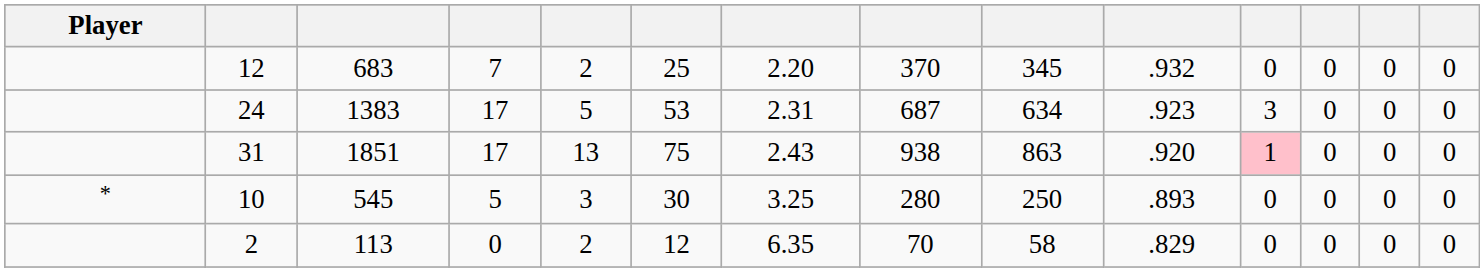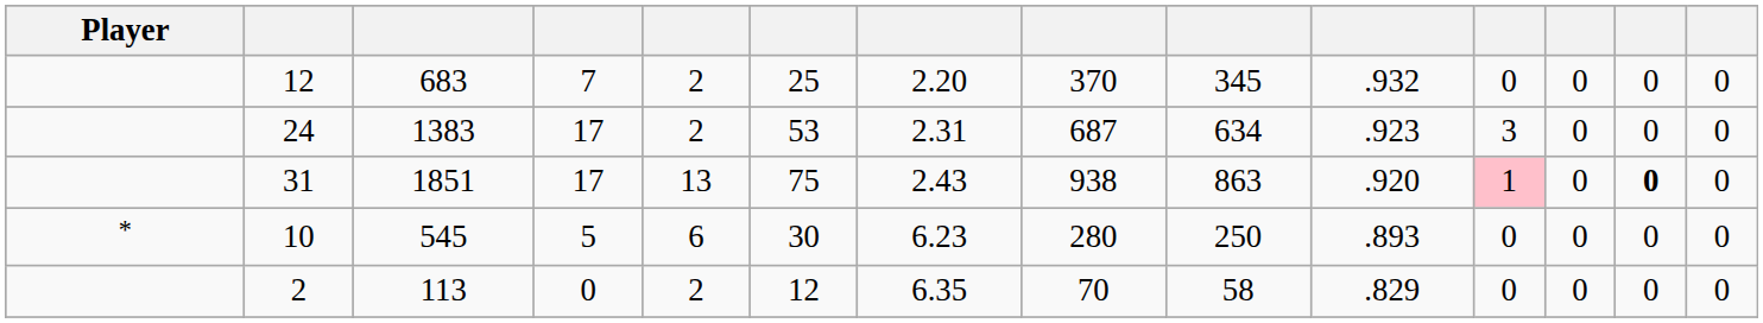24 | column 5: 5 -> 2
31 | column 13: normal -> bold
10 | column 5: 3 -> 6
10 | column 7: 3.25 -> 6.23
